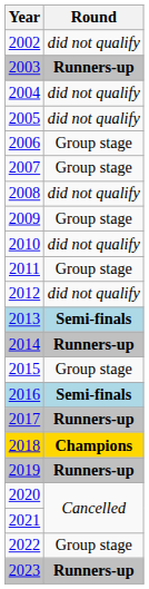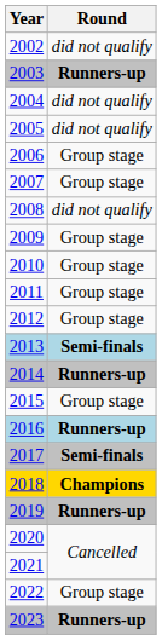2010 | Round: did not qualify -> Group stage
2012 | Round: did not qualify -> Group stage
2016 | Round: Semi-finals -> Runners-up
2017 | Round: Runners-up -> Semi-finals
